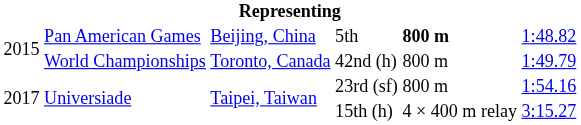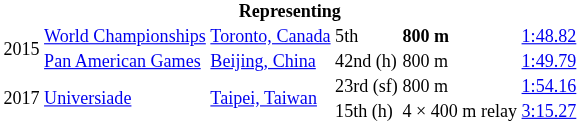5th | column 2: Pan American Games -> World Championships
5th | column 3: Beijing, China -> Toronto, Canada
42nd (h) | column 2: World Championships -> Pan American Games
42nd (h) | column 3: Toronto, Canada -> Beijing, China
